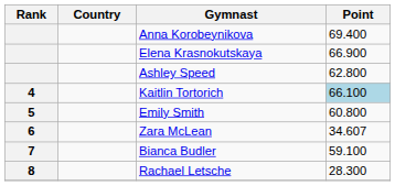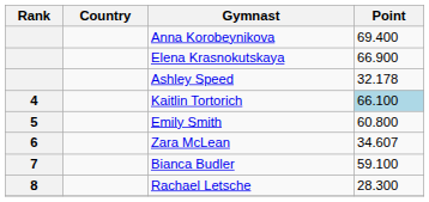Ashley Speed | Point: 62.800 -> 32.178
